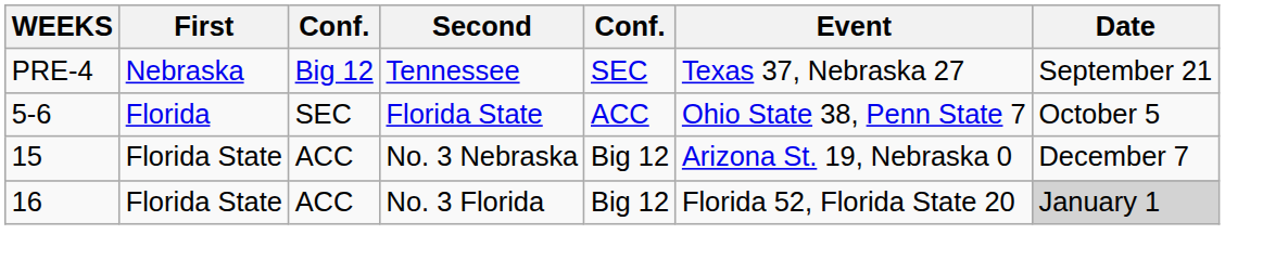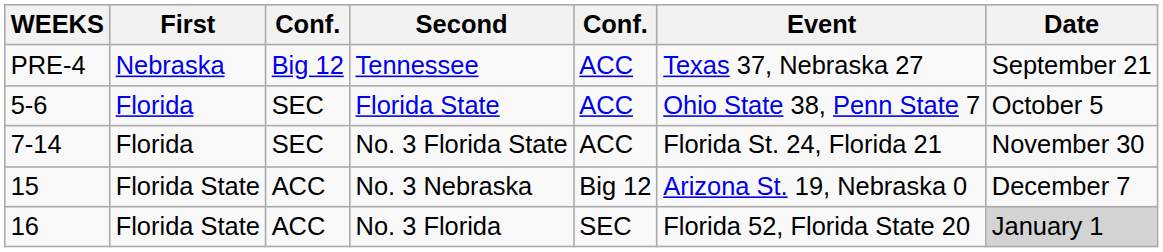Tennessee | column 5: SEC -> ACC
+ row: 7-14 | Florida | SEC | No. 3 Florida State | ACC | Florida St. 24, Florida 21 | November 30
No. 3 Florida | column 5: Big 12 -> SEC
